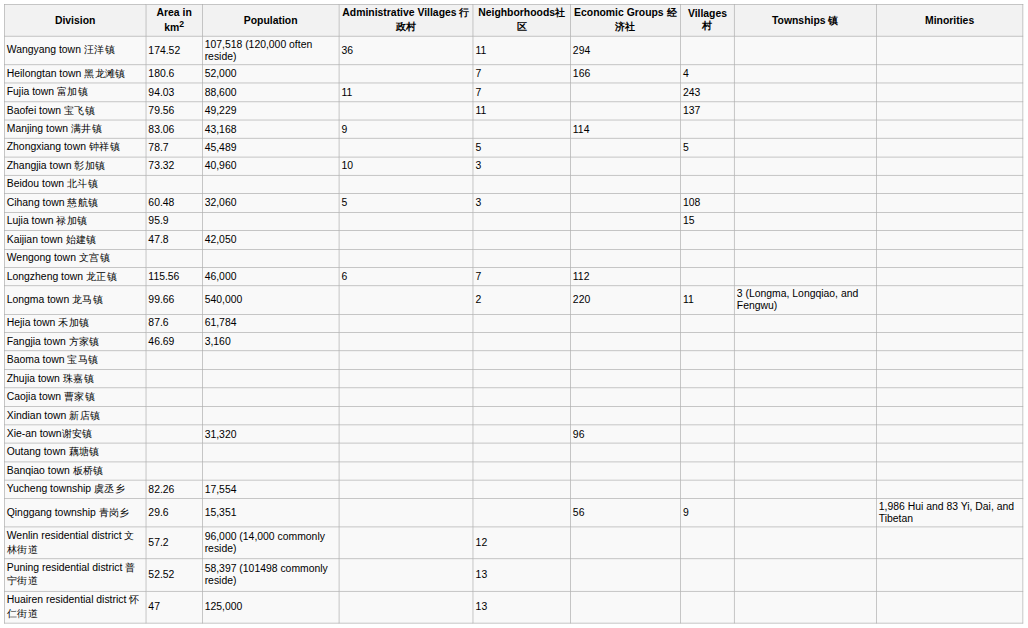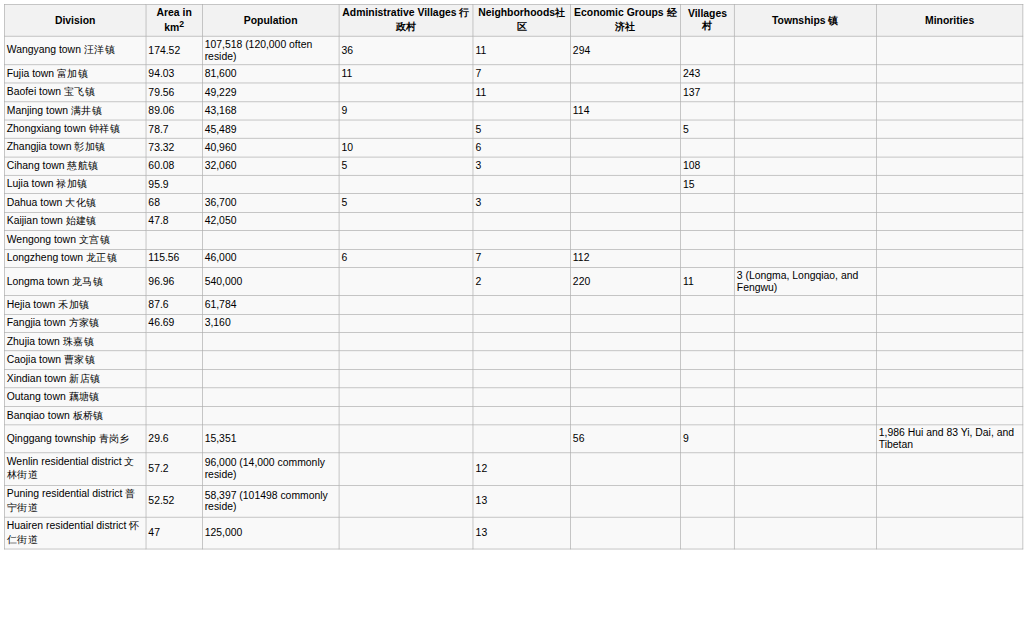- row: Heilongtan town 黑龙滩镇 | 180.6 | 52,000 | 7 | 166 | 4
Fujia town 富加镇 | Population: 88,600 -> 81,600
Manjing town 满井镇 | Area in km2: 83.06 -> 89.06
Zhangjia town 彰加镇 | Neighborhoods社区: 3 -> 6
- row: Beidou town 北斗镇
Cihang town 慈航镇 | Area in km2: 60.48 -> 60.08
+ row: Dahua town 大化镇 | 68 | 36,700 | 5 | 3
Longma town 龙马镇 | Area in km2: 99.66 -> 96.96
- row: Baoma town 宝马镇
- row: Xie-an town谢安镇 | 31,320 | 96
- row: Yucheng township 虞丞乡 | 82.26 | 17,554
